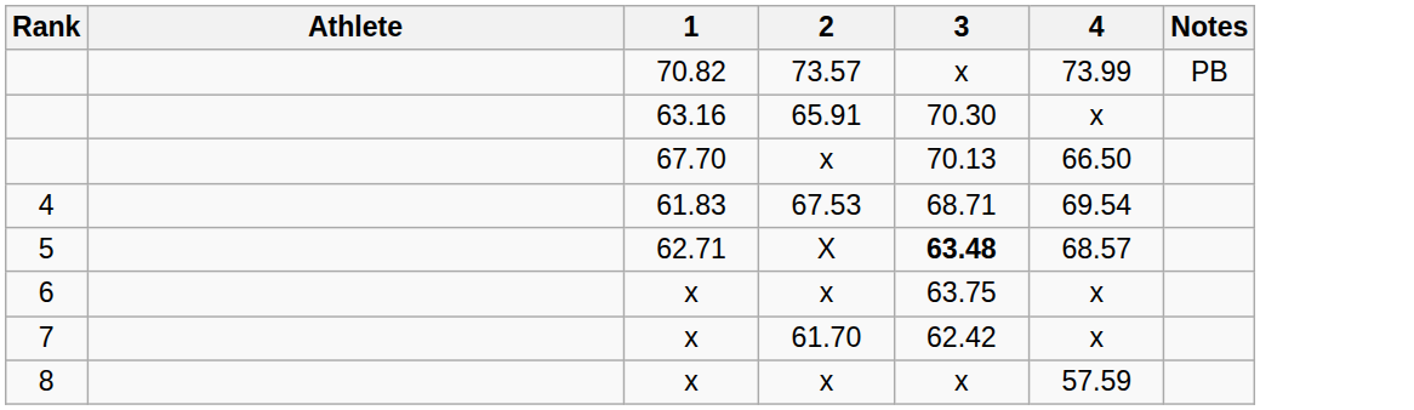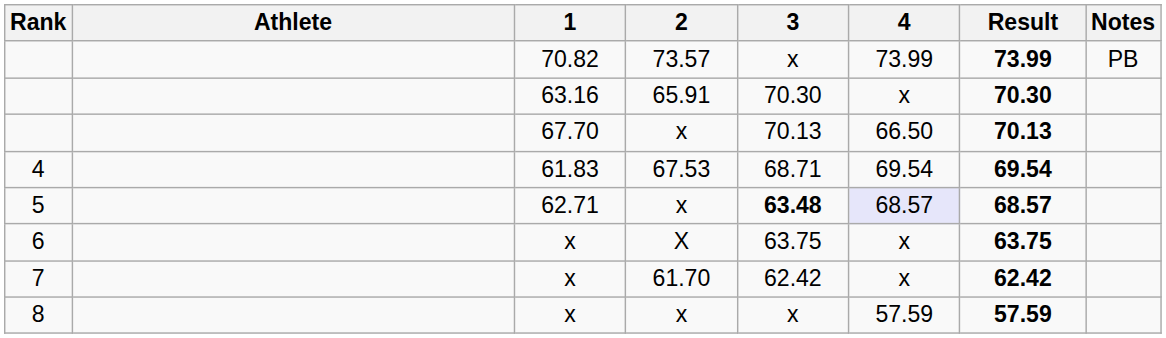+ column: Result | 73.99 | 70.30 | 70.13 | 69.54 | 68.57 | 63.75 | 62.42 | 57.59
5 | 2: X -> x
5 | 4: no background -> lavender background
6 | 2: x -> X
